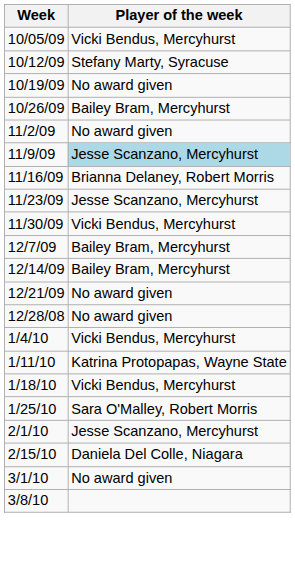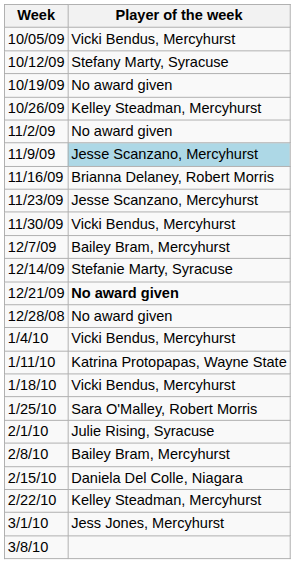10/26/09 | Player of the week: Bailey Bram, Mercyhurst -> Kelley Steadman, Mercyhurst
12/14/09 | Player of the week: Bailey Bram, Mercyhurst -> Stefanie Marty, Syracuse
12/21/09 | Player of the week: normal -> bold
2/1/10 | Player of the week: Jesse Scanzano, Mercyhurst -> Julie Rising, Syracuse
+ row: 2/8/10 | Bailey Bram, Mercyhurst
+ row: 2/22/10 | Kelley Steadman, Mercyhurst
3/1/10 | Player of the week: No award given -> Jess Jones, Mercyhurst
